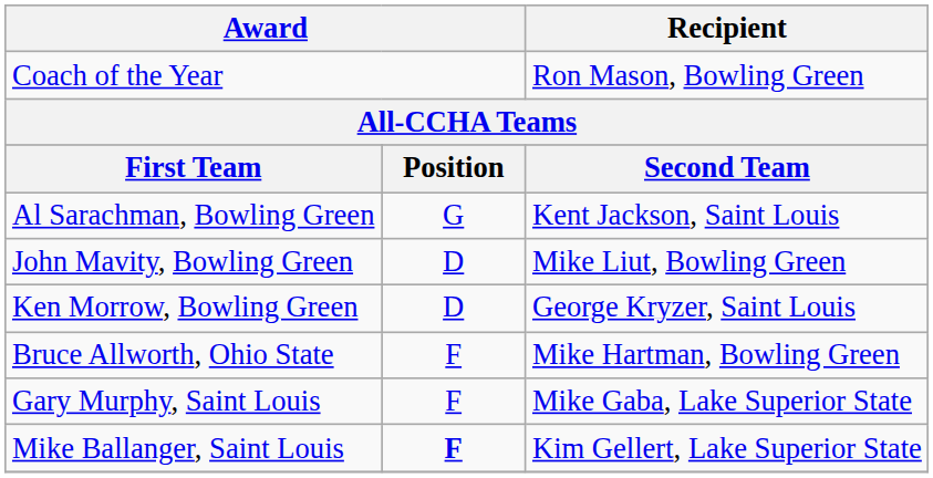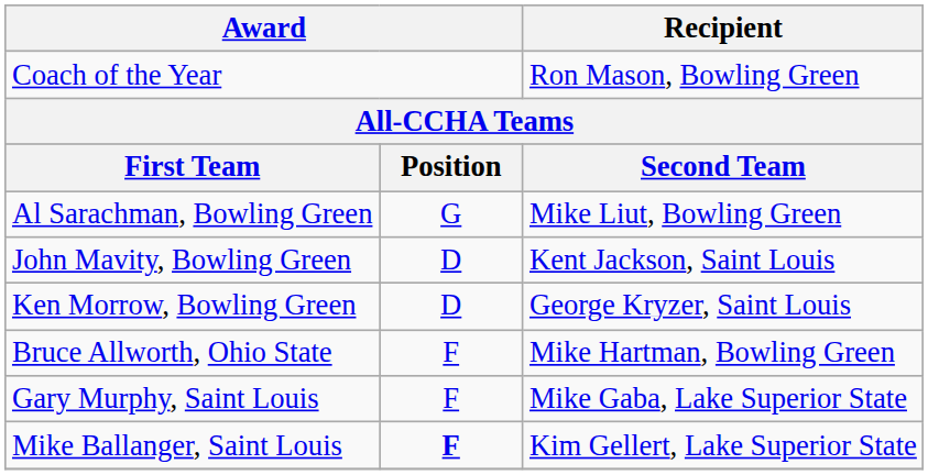Al Sarachman, Bowling Green | Recipient: Kent Jackson, Saint Louis -> Mike Liut, Bowling Green
John Mavity, Bowling Green | Recipient: Mike Liut, Bowling Green -> Kent Jackson, Saint Louis
